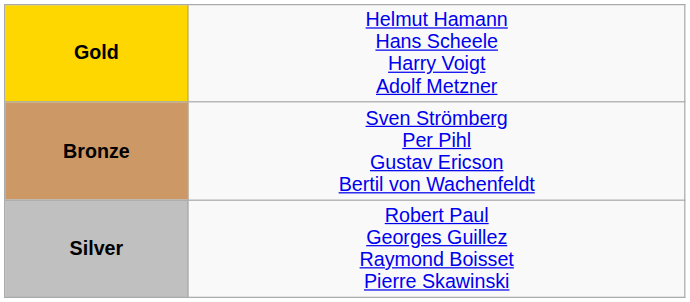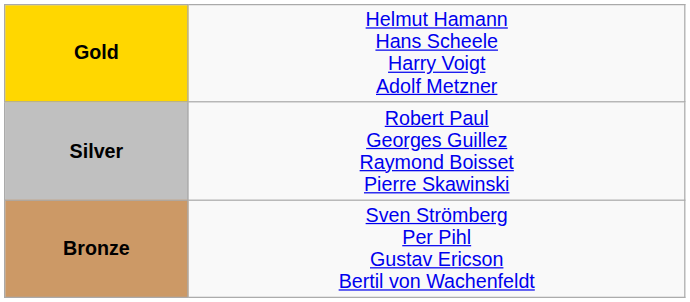rows swapped: Silver <-> Bronze
